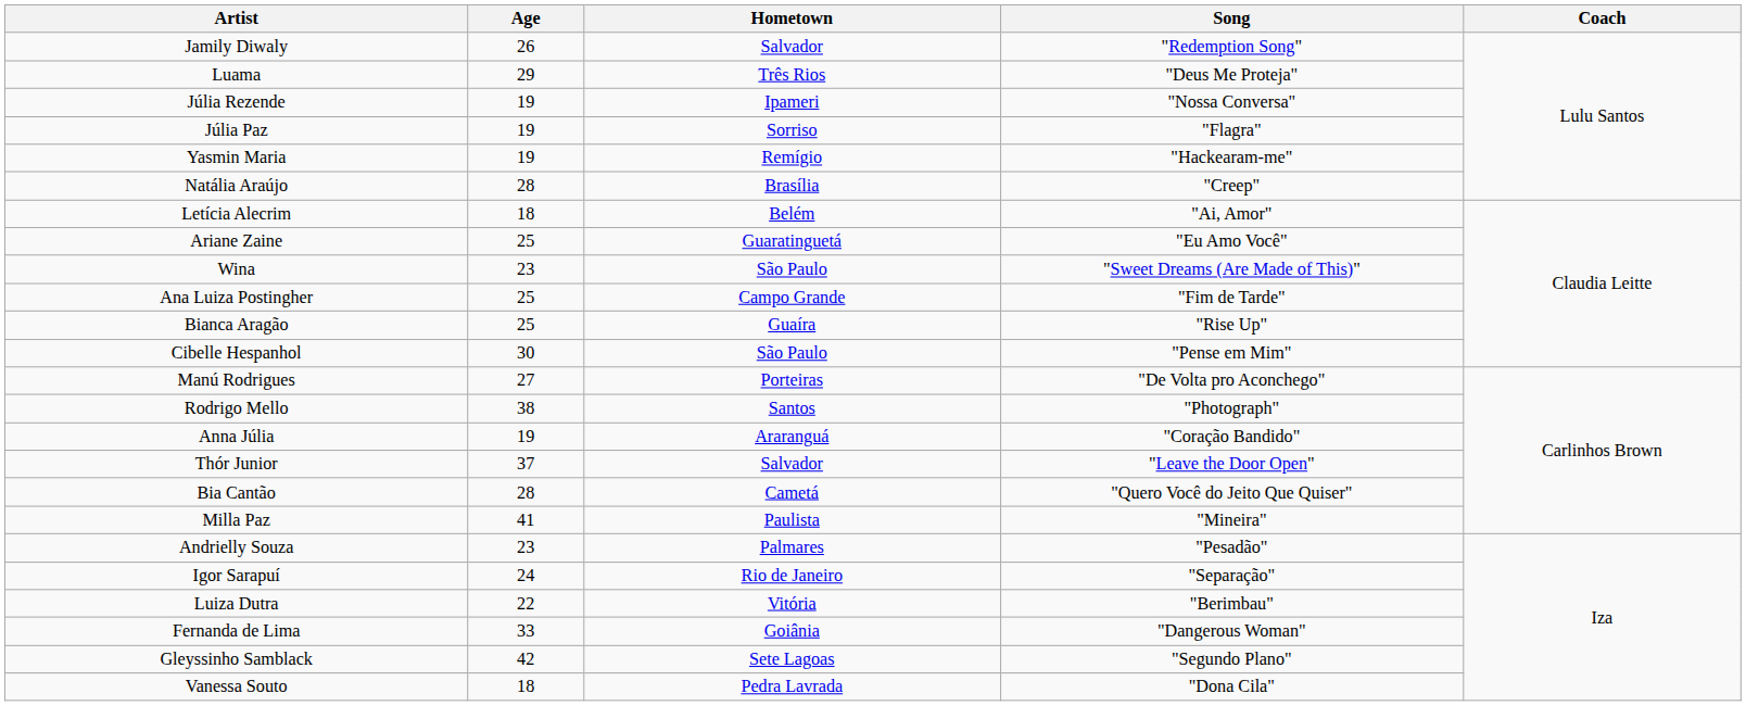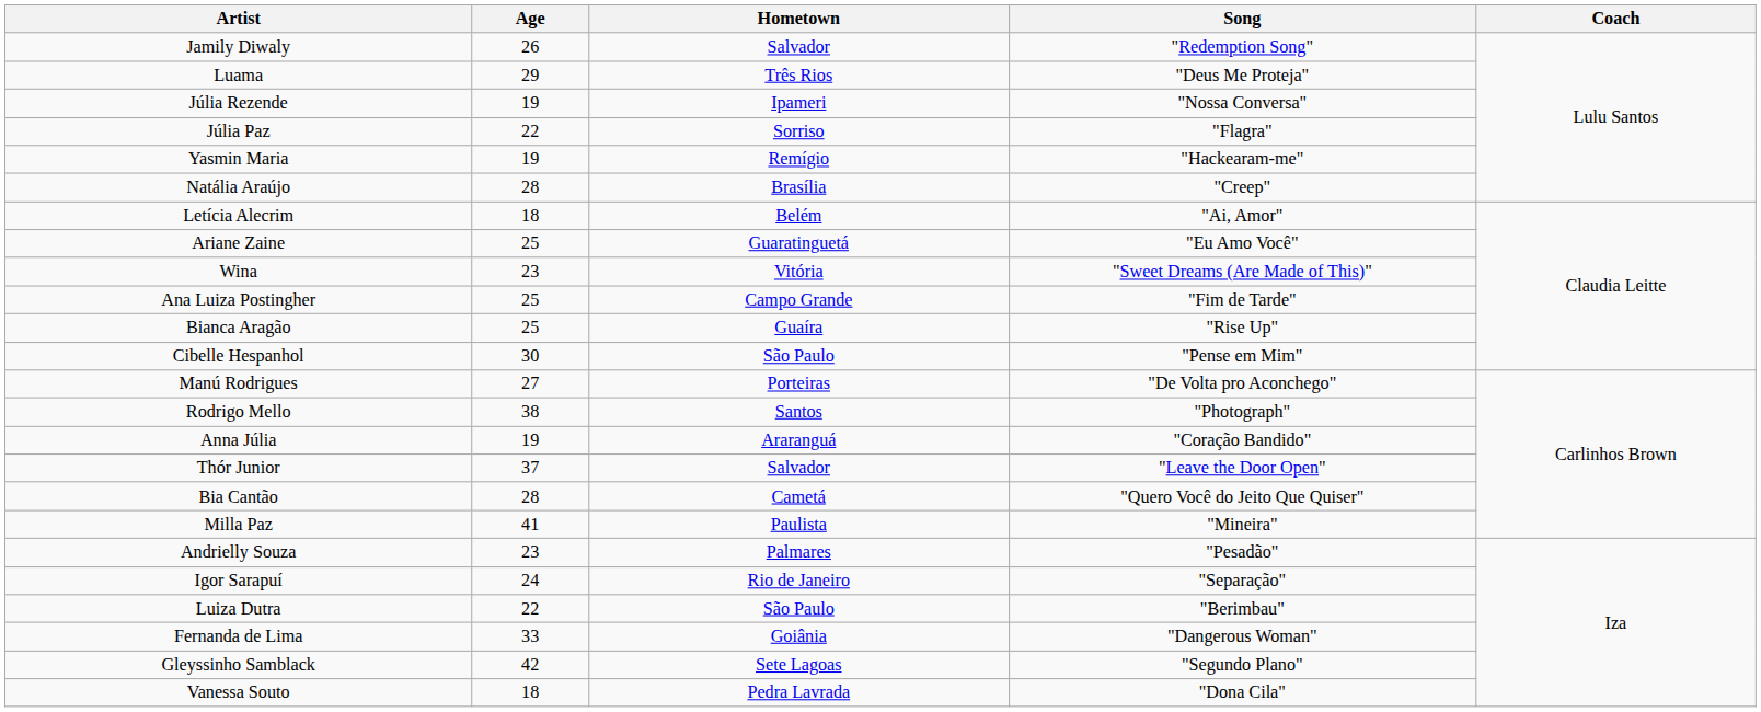Júlia Paz | Age: 19 -> 22
Wina | Hometown: São Paulo -> Vitória
Luiza Dutra | Hometown: Vitória -> São Paulo
